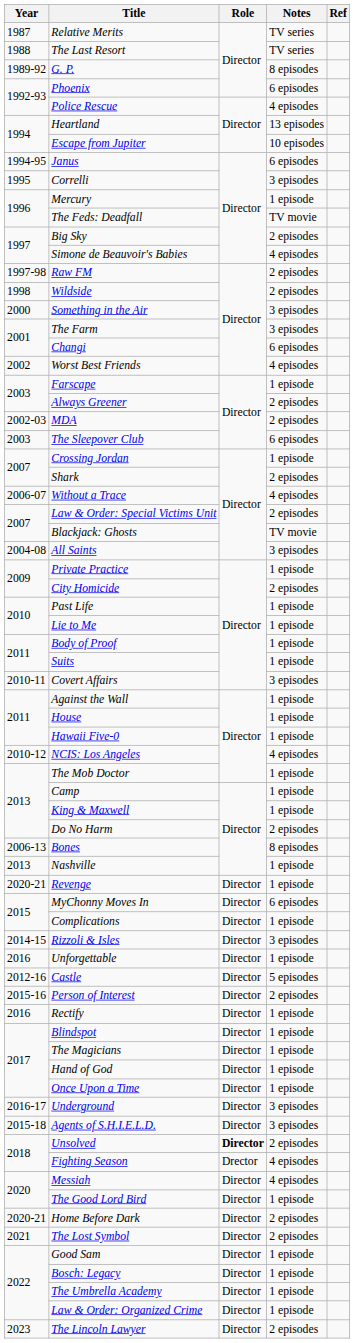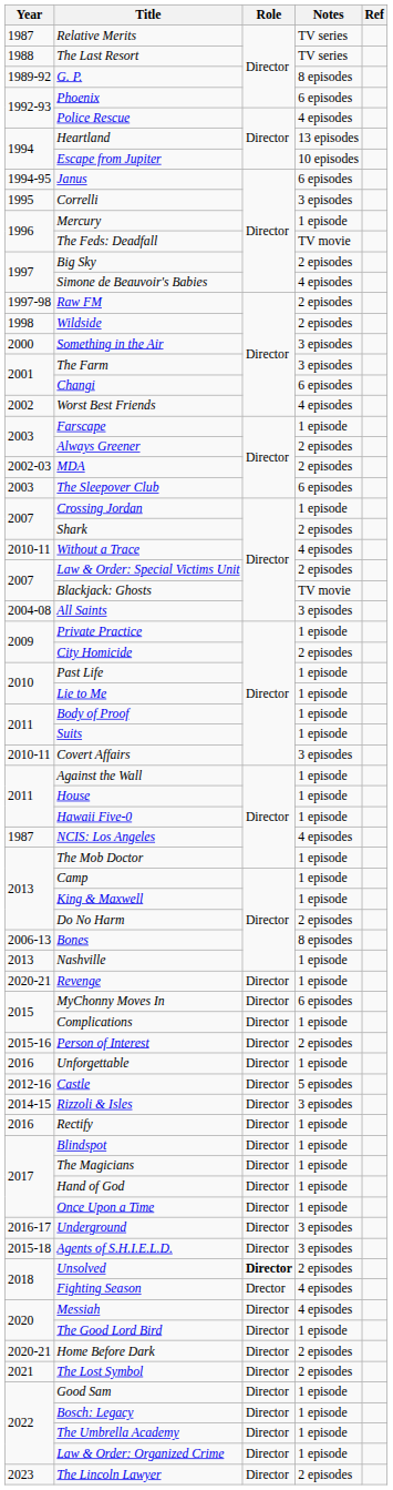Without a Trace | Year: 2006-07 -> 2010-11
NCIS: Los Angeles | Year: 2010-12 -> 1987
rows swapped: Rizzoli & Isles <-> Person of Interest
